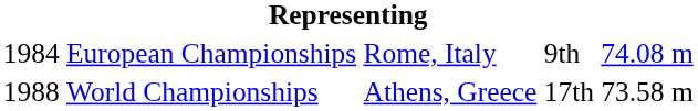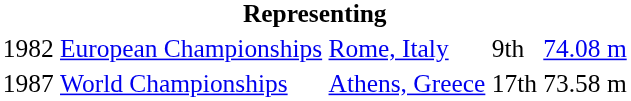European Championships | column 1: 1984 -> 1982
World Championships | column 1: 1988 -> 1987
